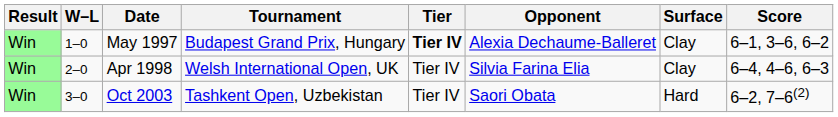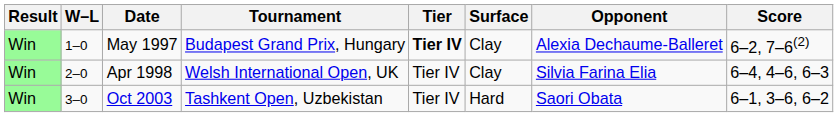columns swapped: Surface <-> Opponent
May 1997 | Score: 6–1, 3–6, 6–2 -> 6–2, 7–6(2)
Oct 2003 | Score: 6–2, 7–6(2) -> 6–1, 3–6, 6–2
